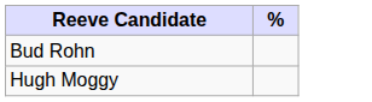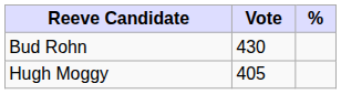+ column: Vote | 430 | 405
